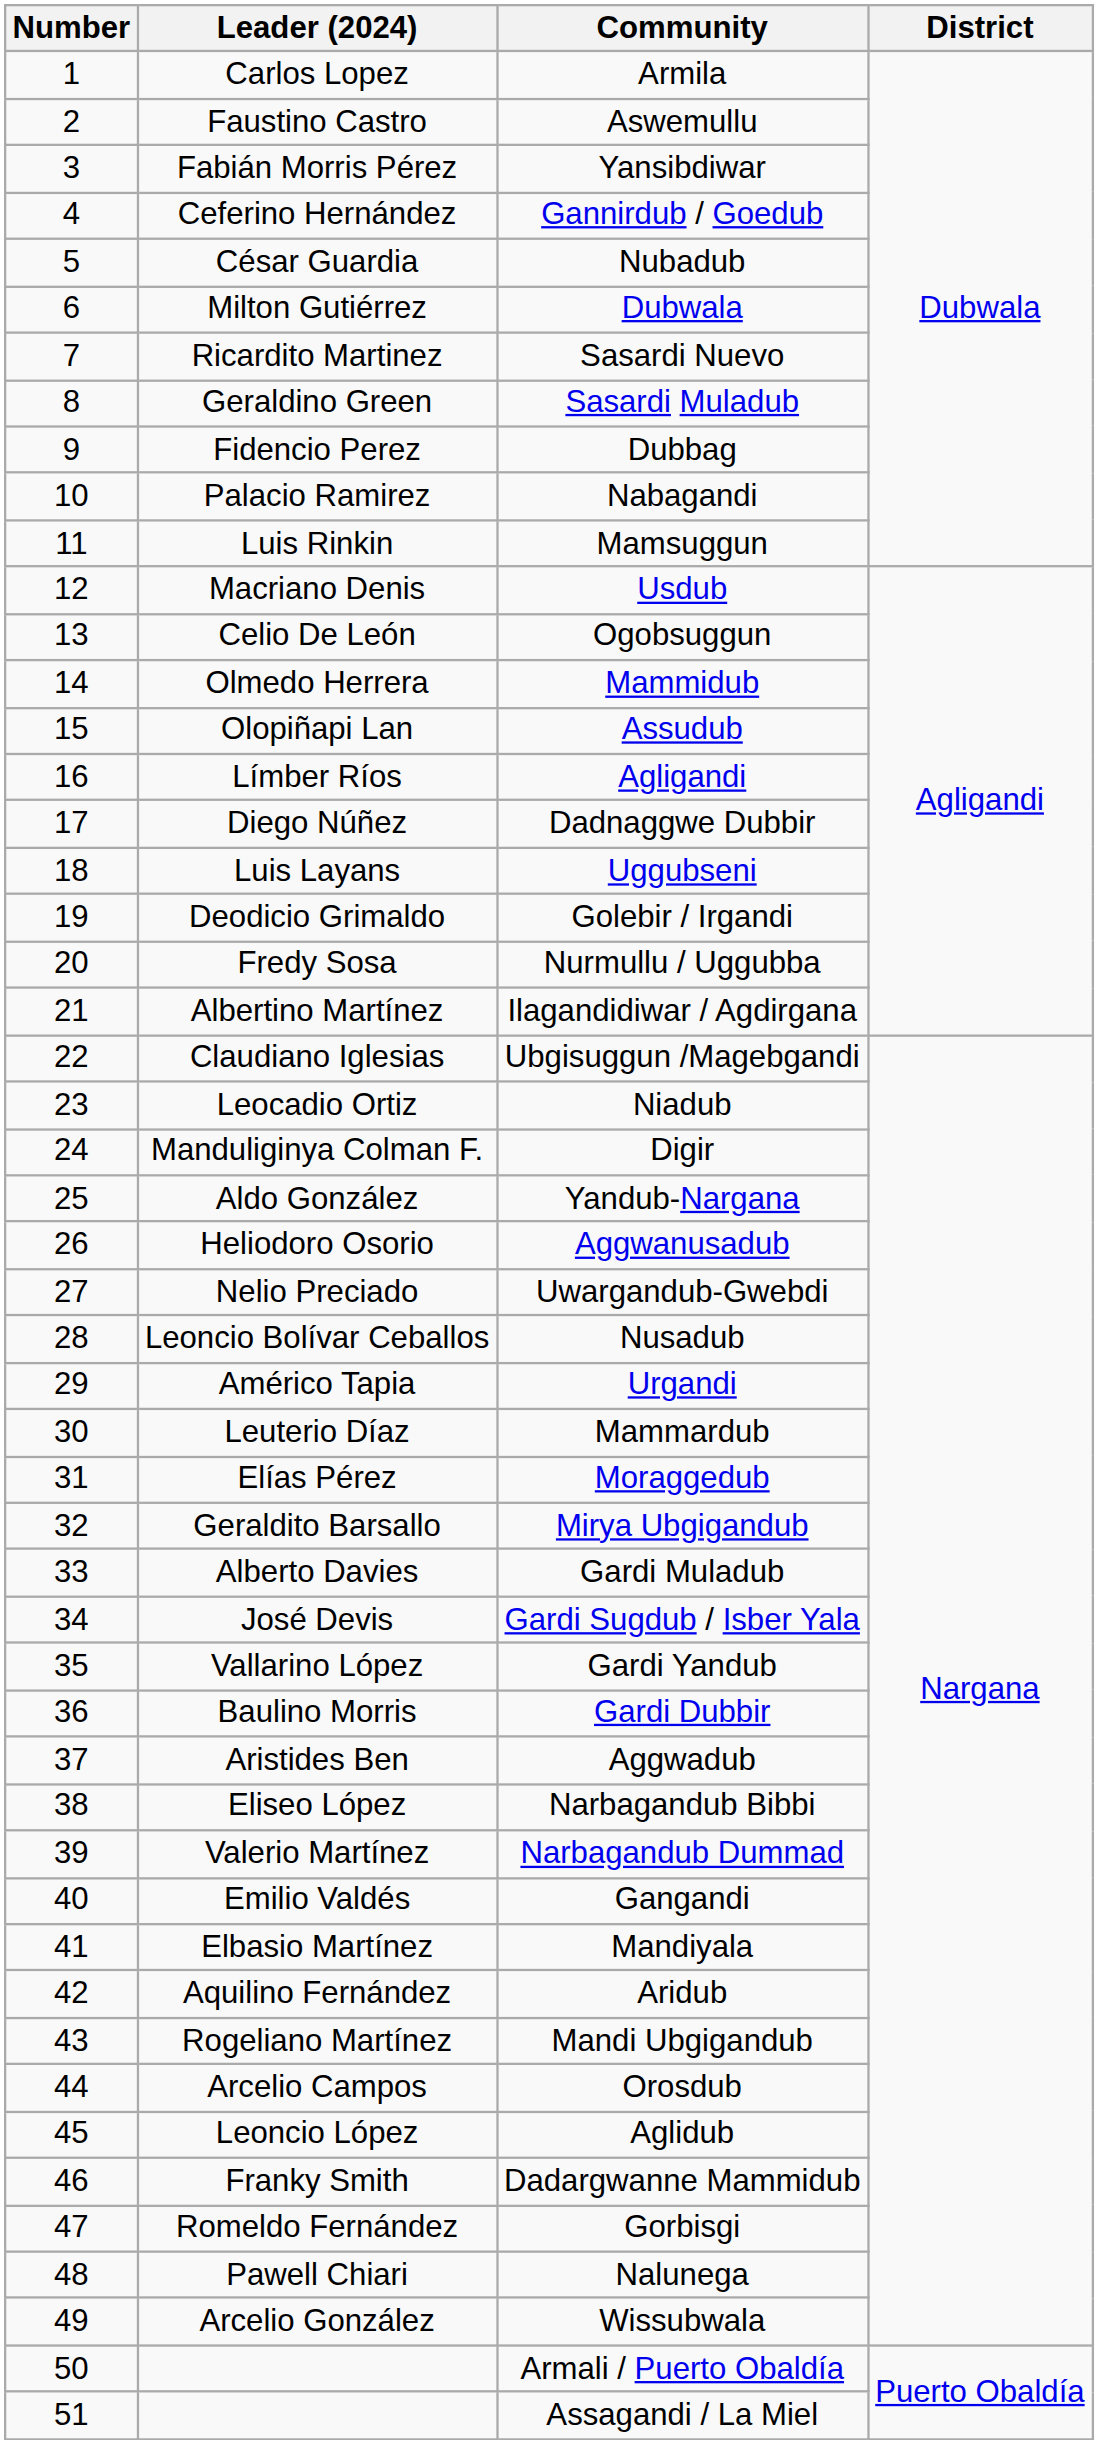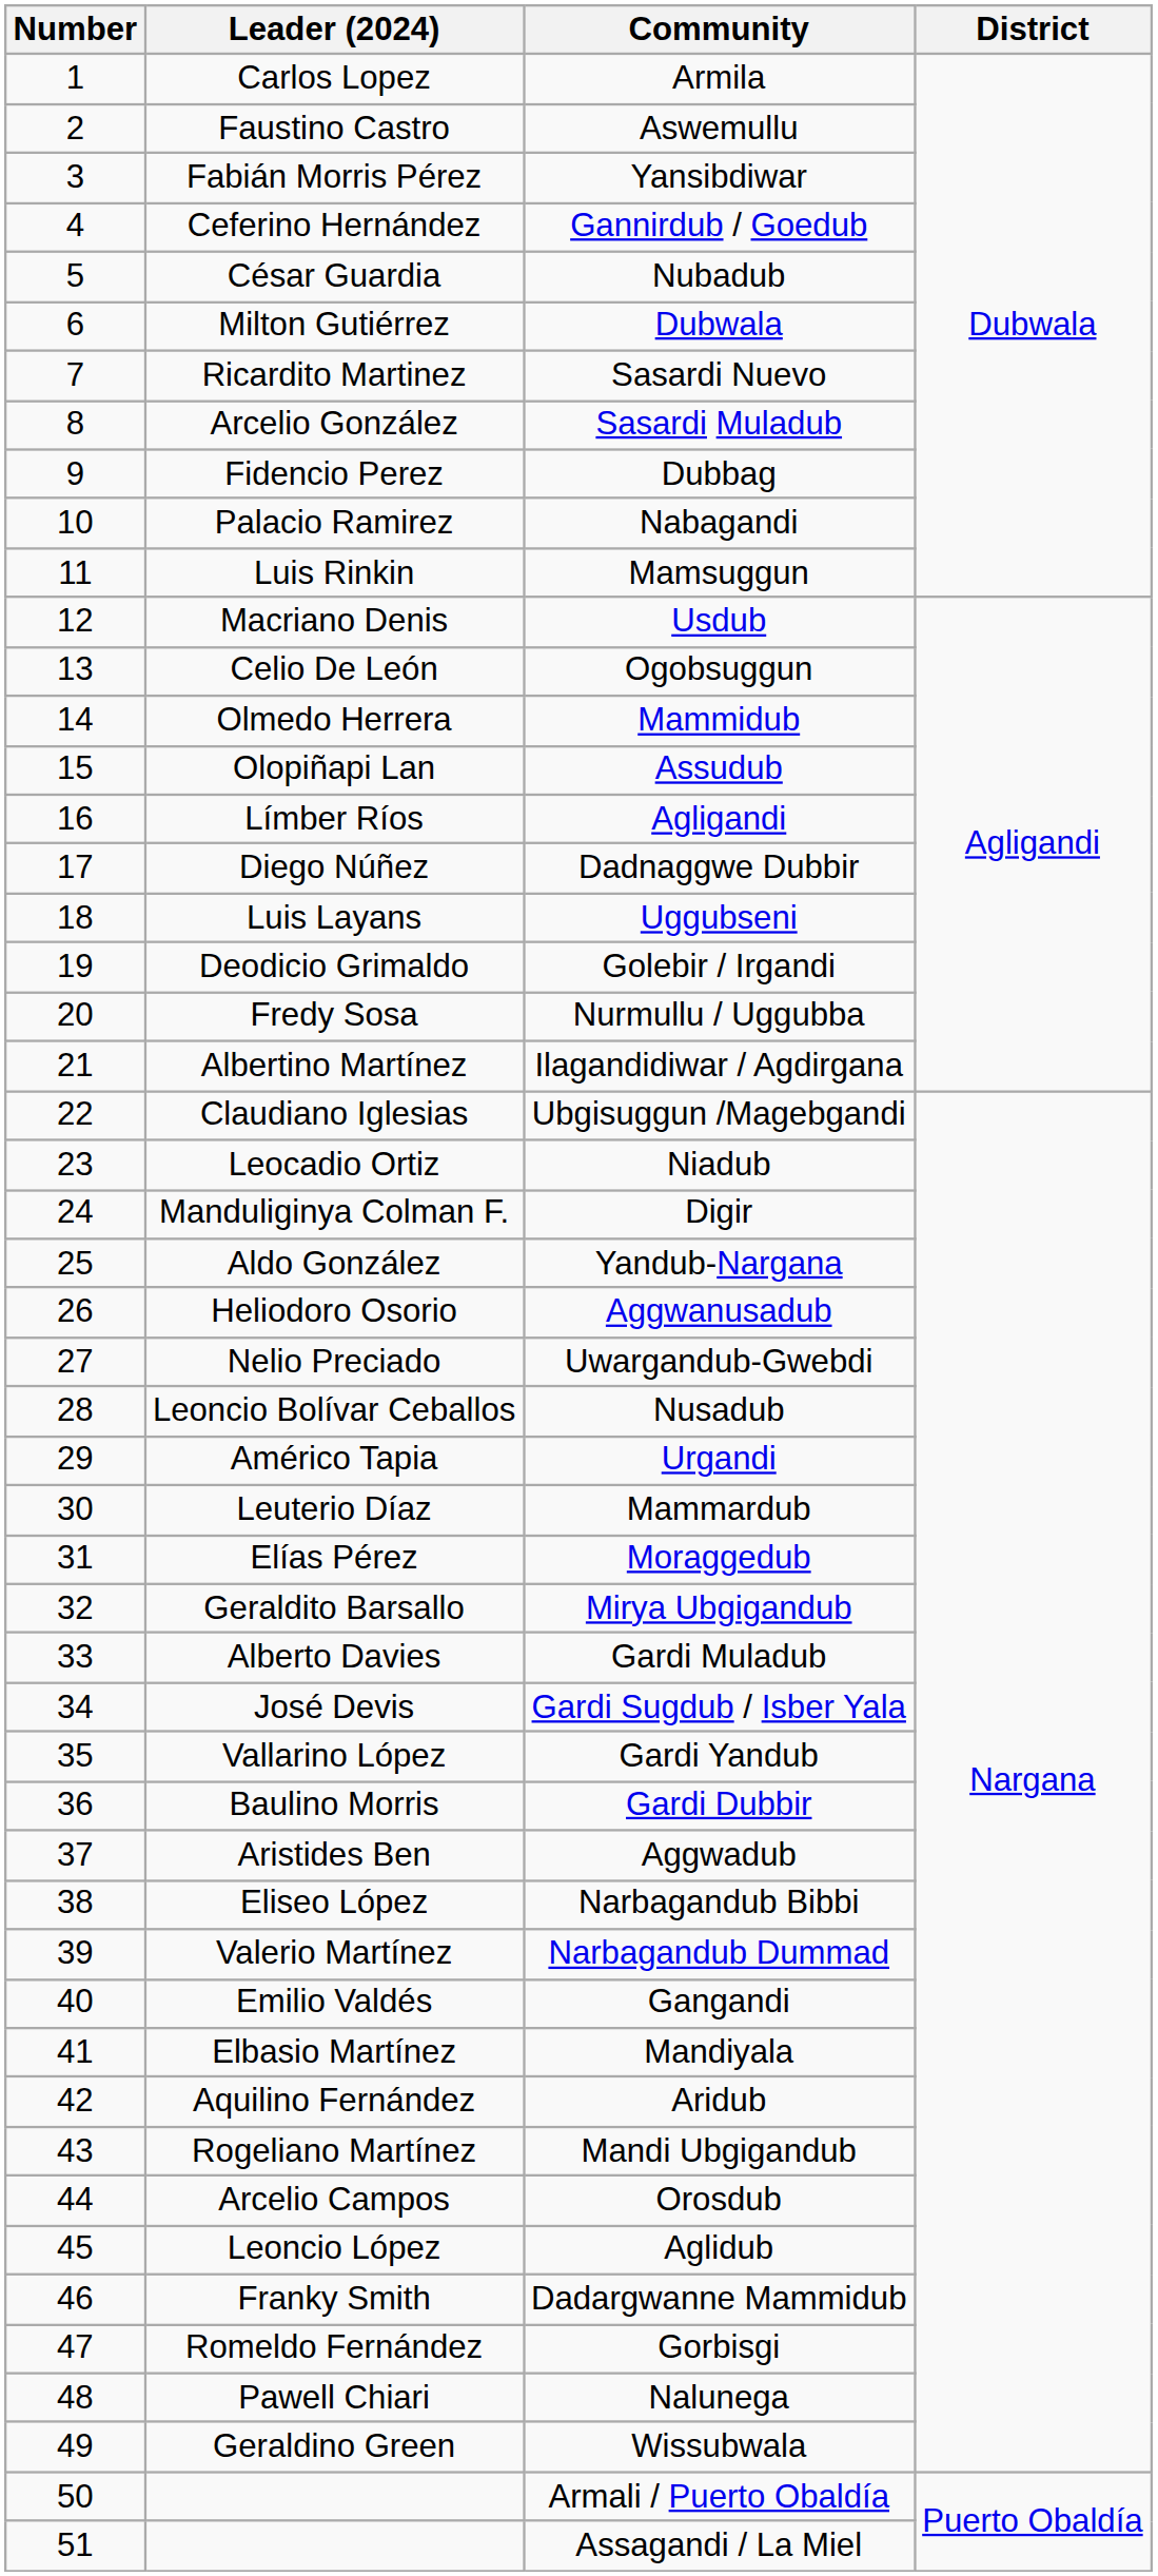Sasardi Muladub | Leader (2024): Geraldino Green -> Arcelio González
Wissubwala | Leader (2024): Arcelio González -> Geraldino Green
